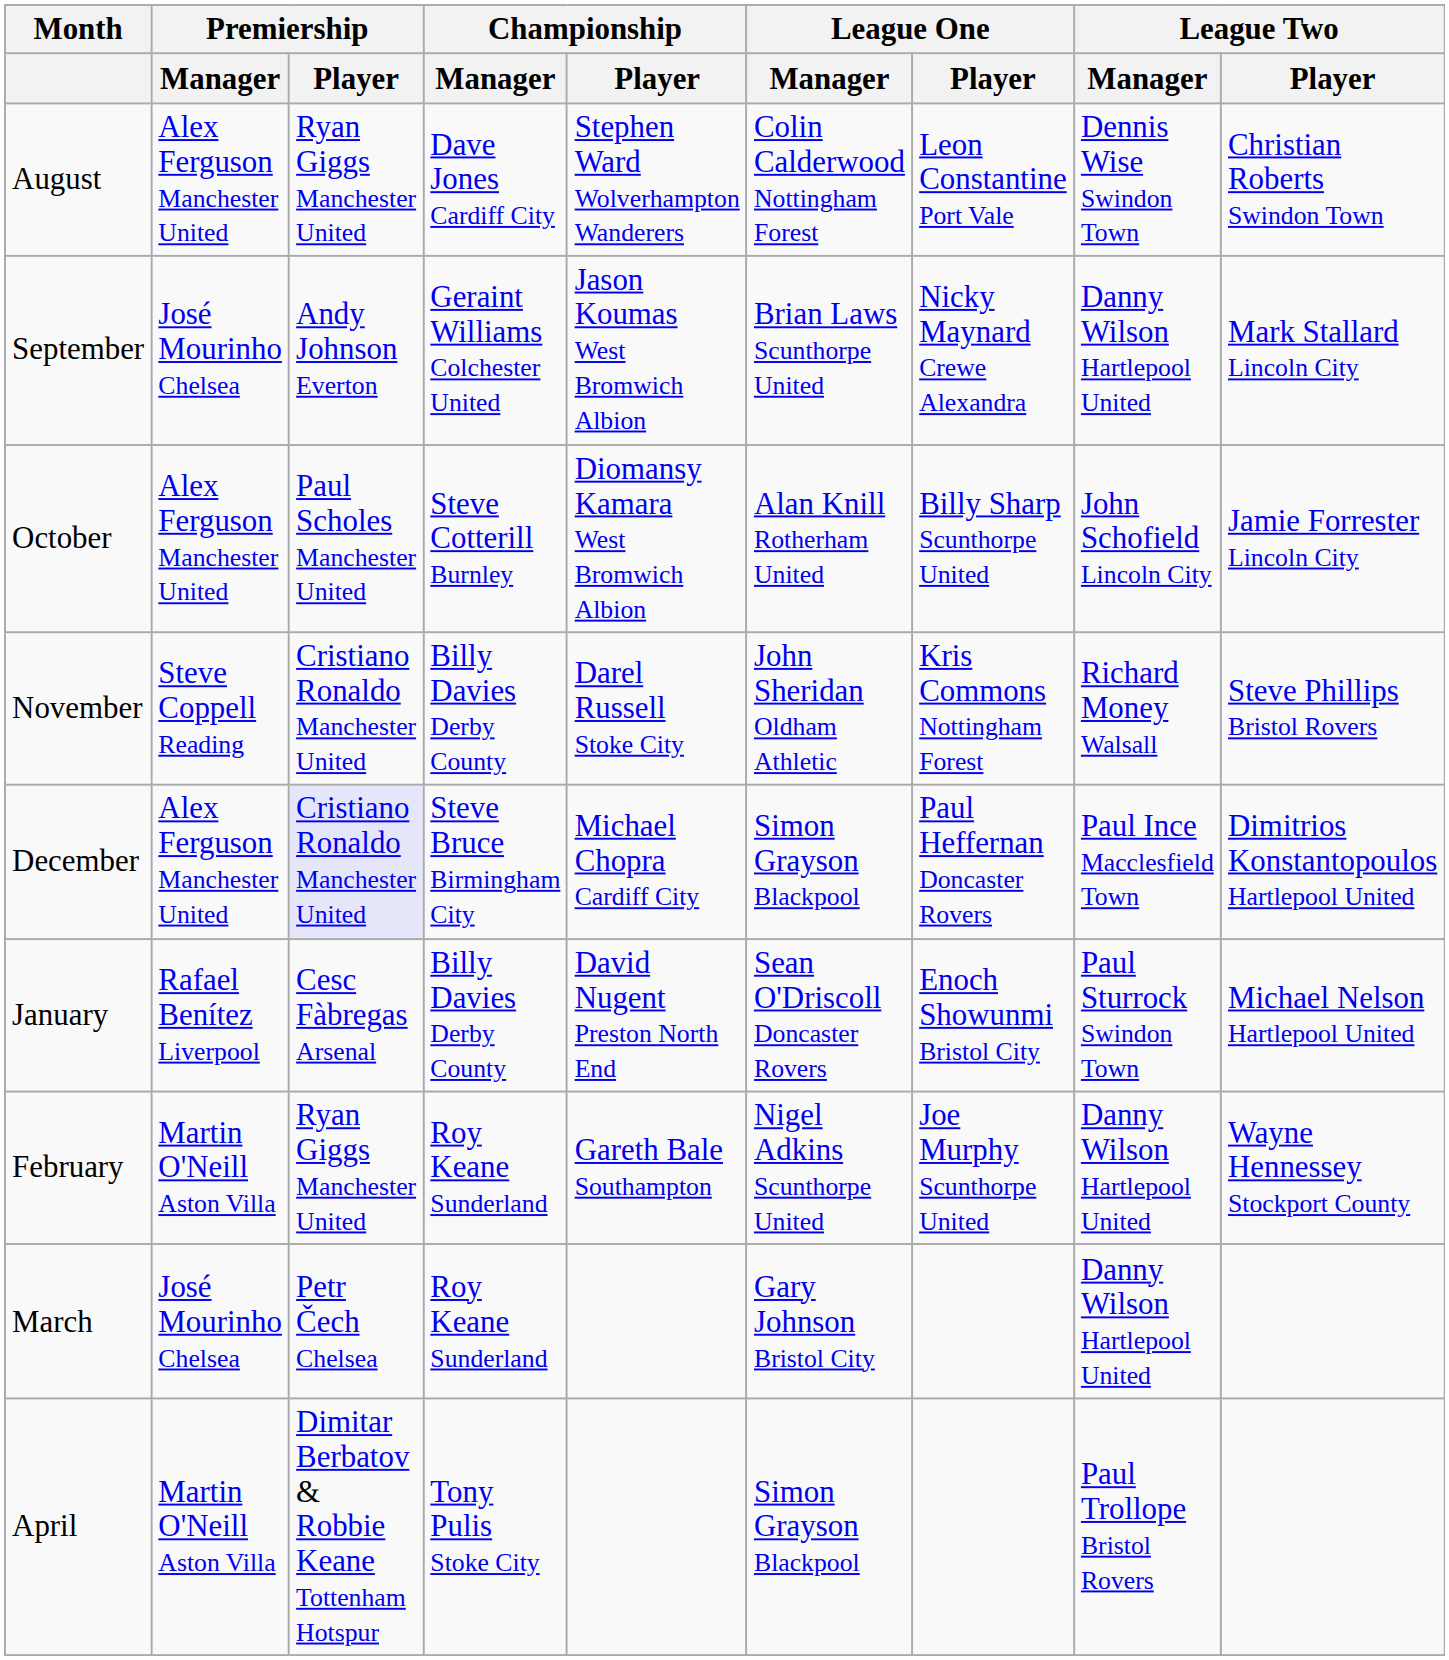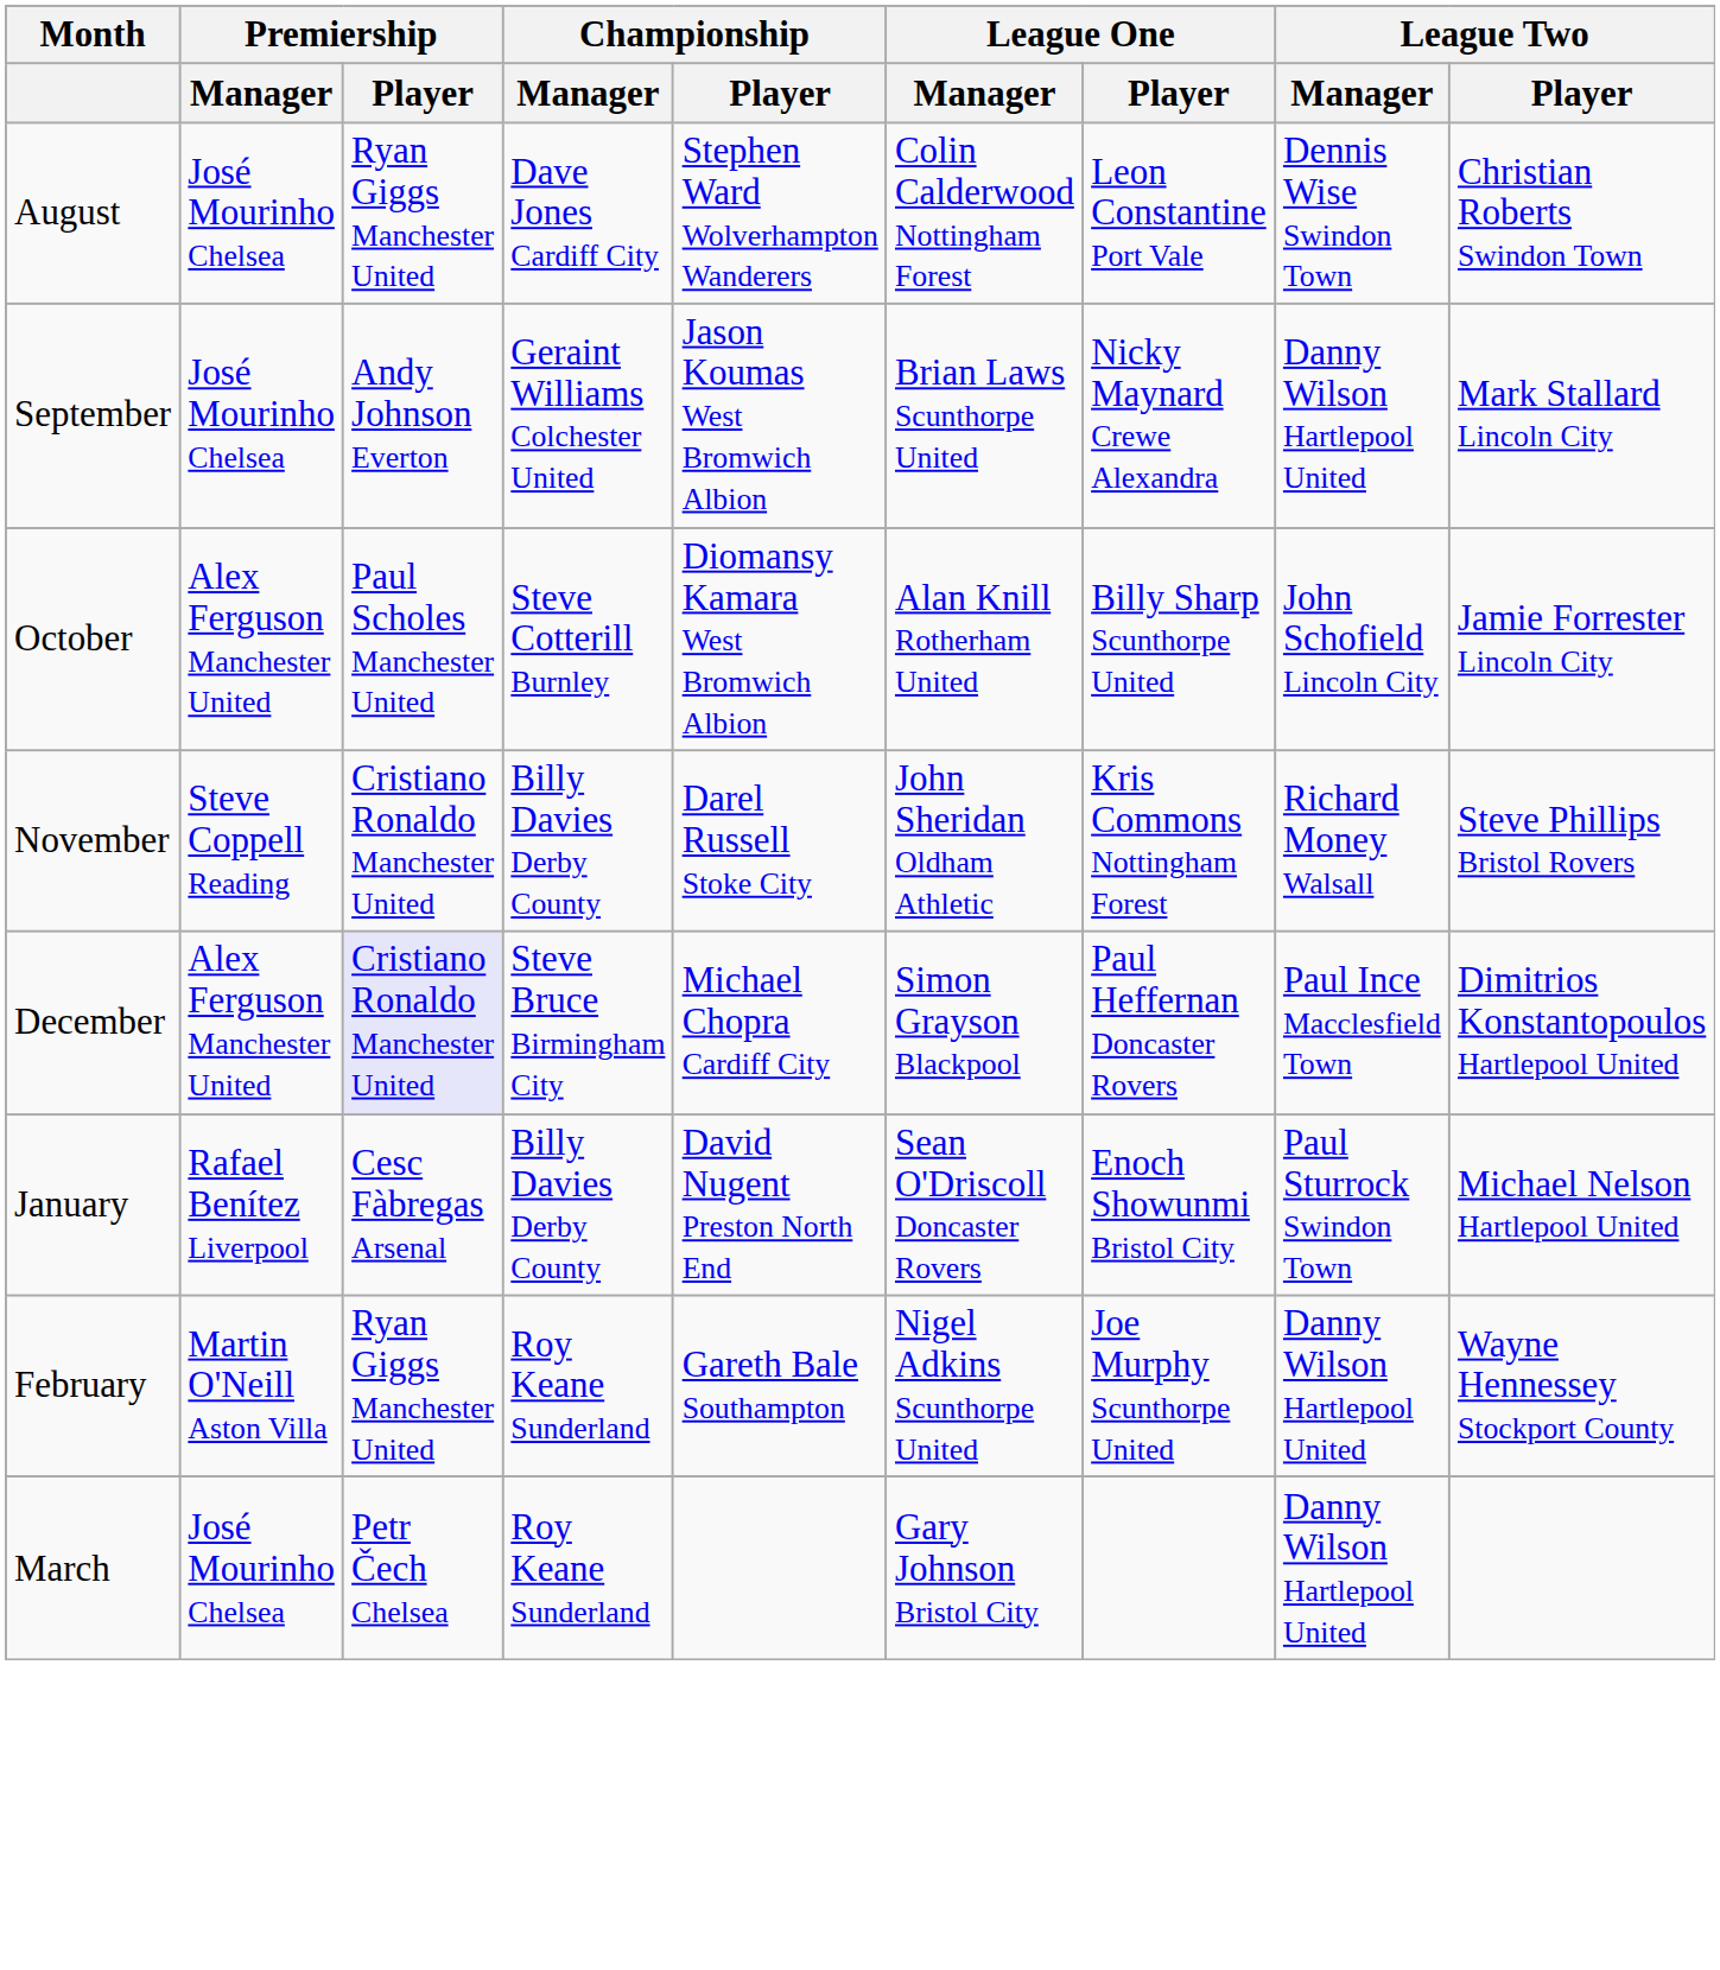August | Premiership / Manager: Alex Ferguson Manchester United -> José Mourinho Chelsea
- row: April | Martin O'Neill Aston Villa | Dimitar Berbatov & Robbie Keane Tottenham Hotspur | Tony Pulis Stoke City | Simon Grayson Blackpool | Paul Trollope Bristol Rovers
